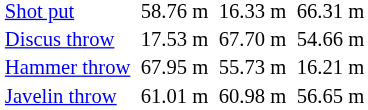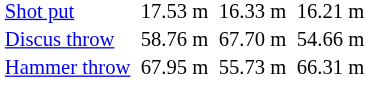Shot put | column 3: 58.76 m -> 17.53 m
Shot put | column 7: 66.31 m -> 16.21 m
Discus throw | column 3: 17.53 m -> 58.76 m
Hammer throw | column 7: 16.21 m -> 66.31 m
- row: Javelin throw | 61.01 m | 60.98 m | 56.65 m
